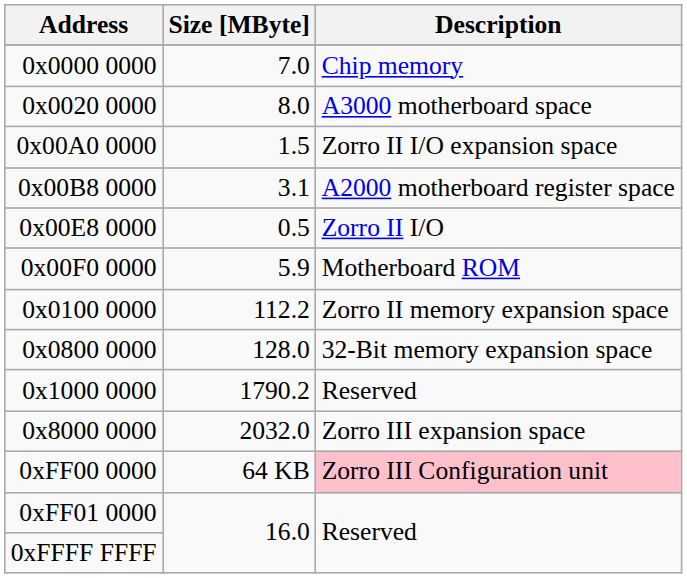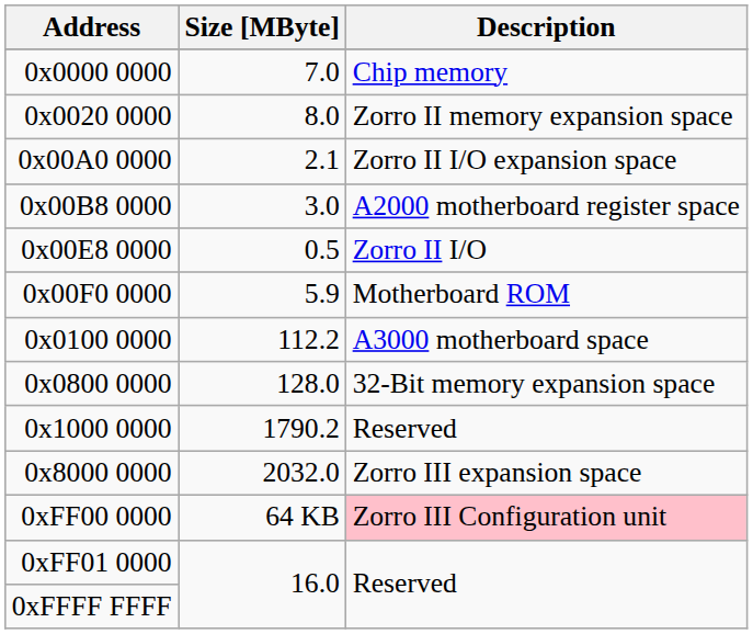0x0020 0000 | Description: A3000 motherboard space -> Zorro II memory expansion space
0x00A0 0000 | Size [MByte]: 1.5 -> 2.1
0x00B8 0000 | Size [MByte]: 3.1 -> 3.0
0x0100 0000 | Description: Zorro II memory expansion space -> A3000 motherboard space
